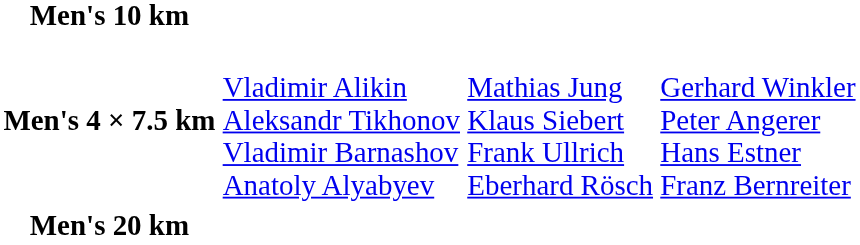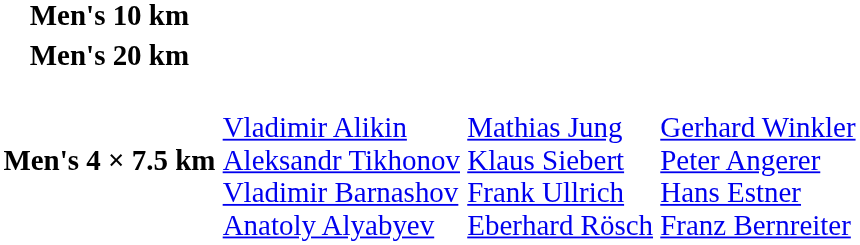rows swapped: Men's 20 km <-> Men's 4 × 7.5 km
